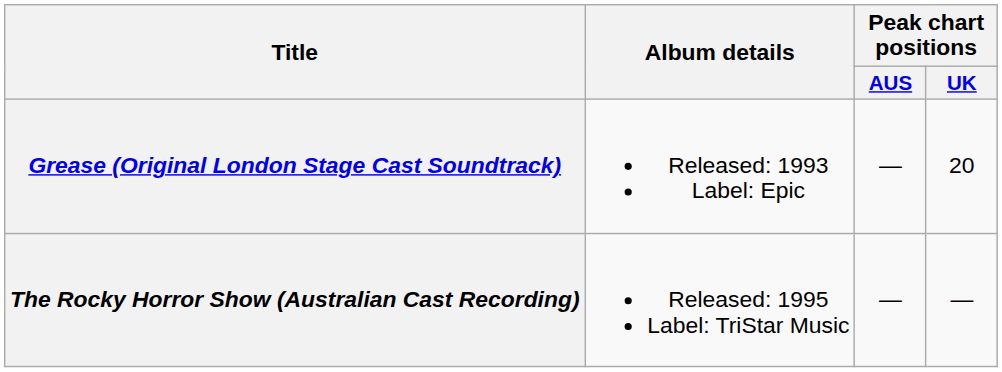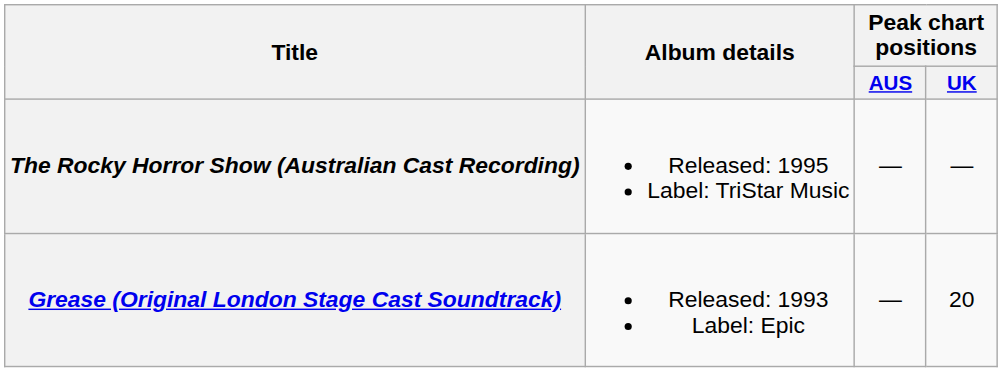rows swapped: Grease (Original London Stage Cast Soundtrack) <-> The Rocky Horror Show (Australian Cast Recording)
